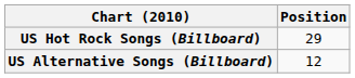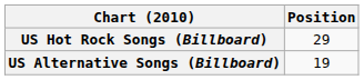US Alternative Songs (Billboard) | Position: 12 -> 19
